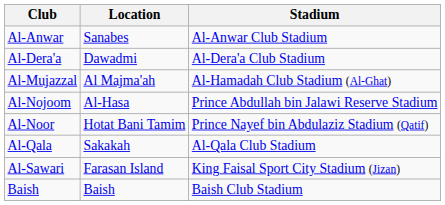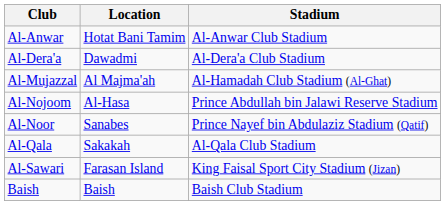Al-Anwar | Location: Sanabes -> Hotat Bani Tamim
Al-Noor | Location: Hotat Bani Tamim -> Sanabes
